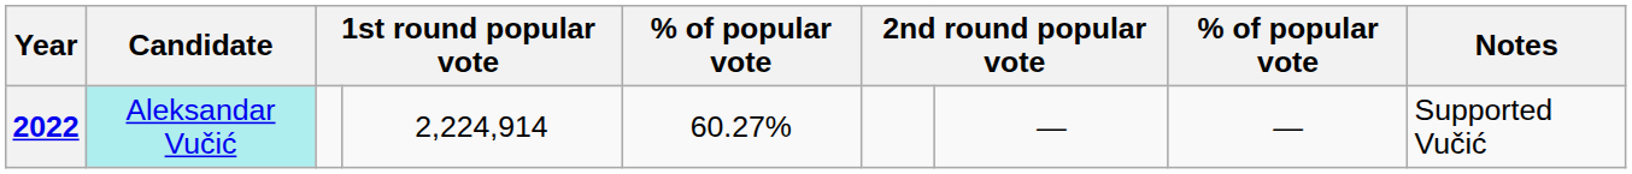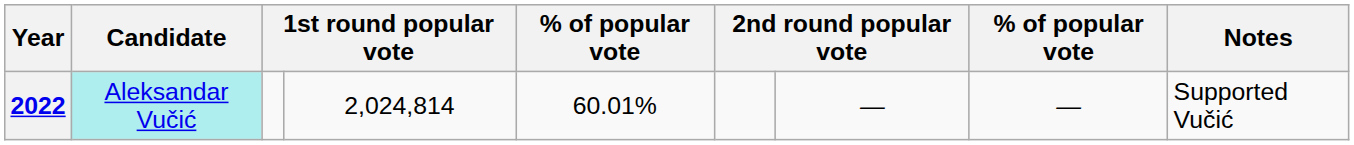2022 | column 4: 2,224,914 -> 2,024,814
2022 | column 5: 60.27% -> 60.01%
